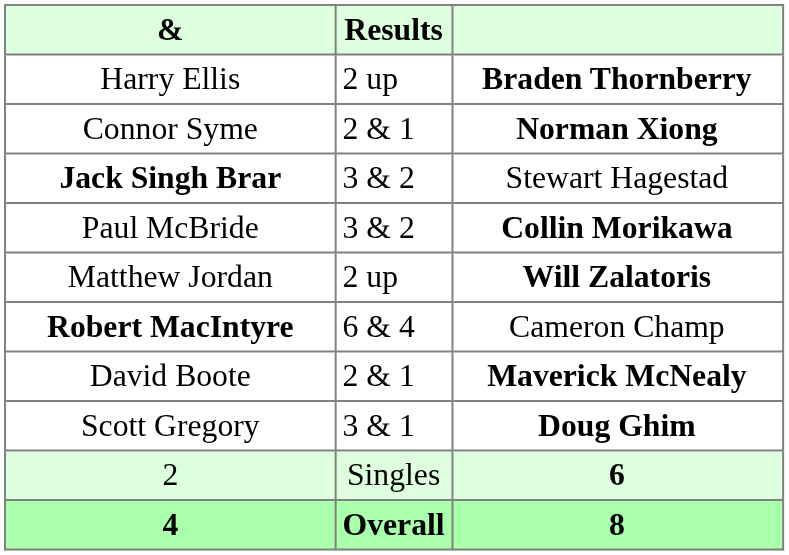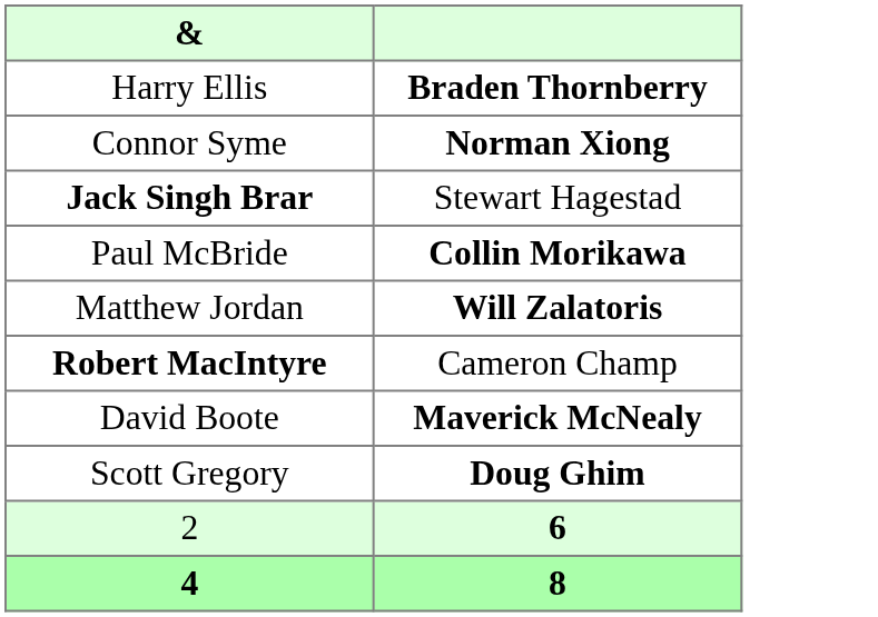- column: Results | 2 up | 2 & 1 | 3 & 2 | 3 & 2 | 2 up | 6 & 4 | 2 & 1 | 3 & 1 | Singles | Overall
